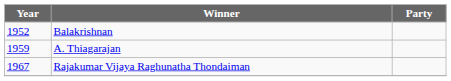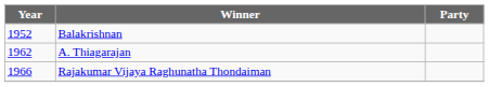A. Thiagarajan | Year: 1959 -> 1962
Rajakumar Vijaya Raghunatha Thondaiman | Year: 1967 -> 1966
